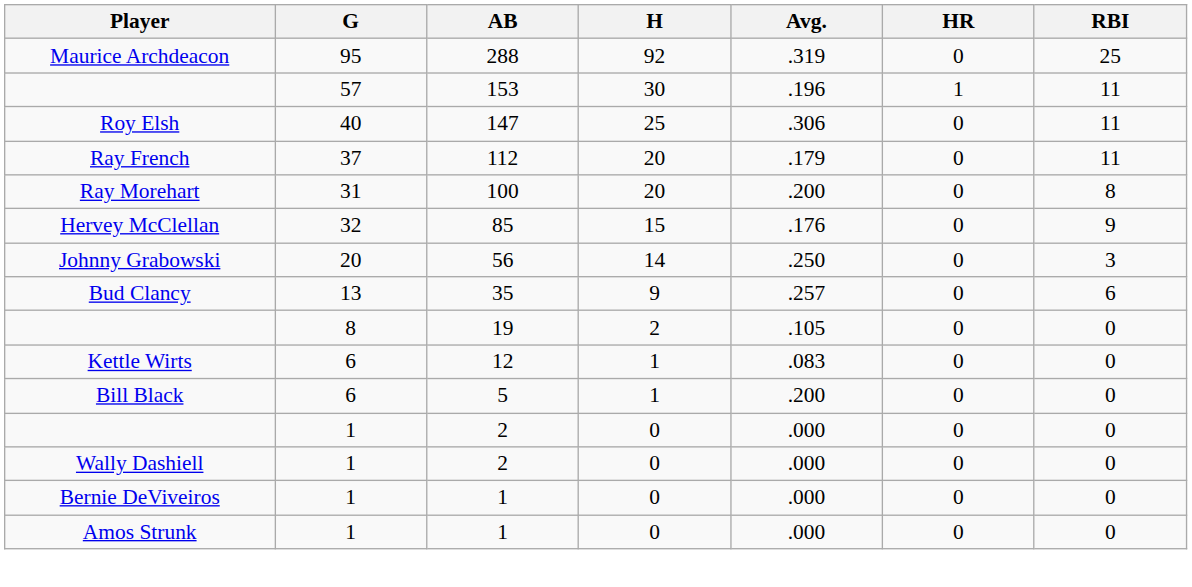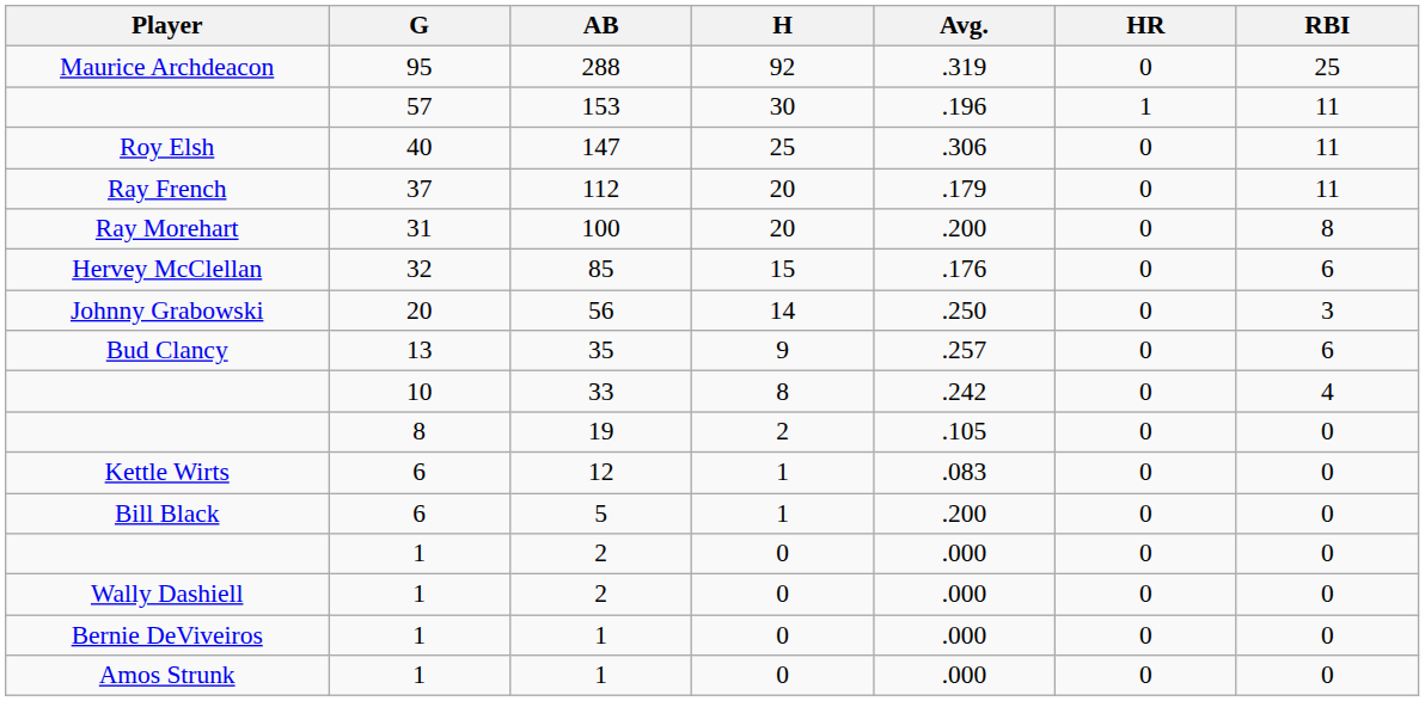85 | RBI: 9 -> 6
+ row: 10 | 33 | 8 | .242 | 0 | 4
